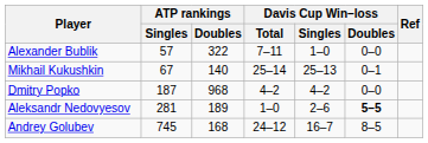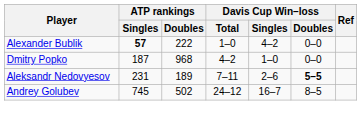Alexander Bublik | ATP rankings / Singles: normal -> bold
Alexander Bublik | ATP rankings / Doubles: 322 -> 222
Alexander Bublik | Davis Cup Win–loss / Total: 7–11 -> 1–0
Alexander Bublik | Davis Cup Win–loss / Singles: 1–0 -> 4–2
- row: Mikhail Kukushkin | 67 | 140 | 25–14 | 25–13 | 0–1
Dmitry Popko | Davis Cup Win–loss / Singles: 4–2 -> 1–0
Aleksandr Nedovyesov | ATP rankings / Singles: 281 -> 231
Aleksandr Nedovyesov | Davis Cup Win–loss / Total: 1–0 -> 7–11
Andrey Golubev | ATP rankings / Doubles: 168 -> 502
